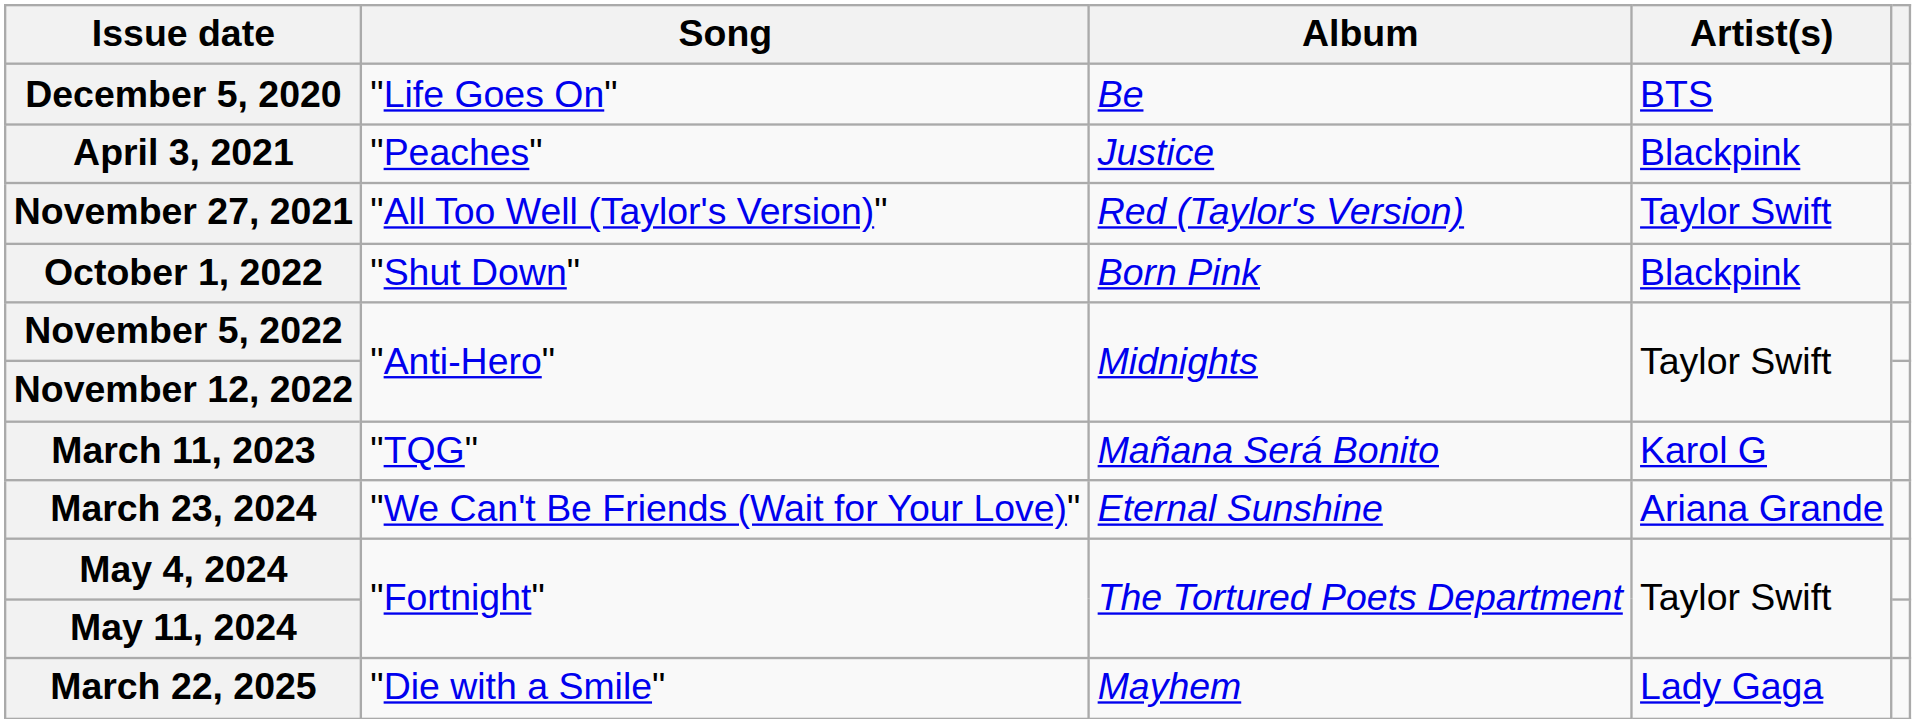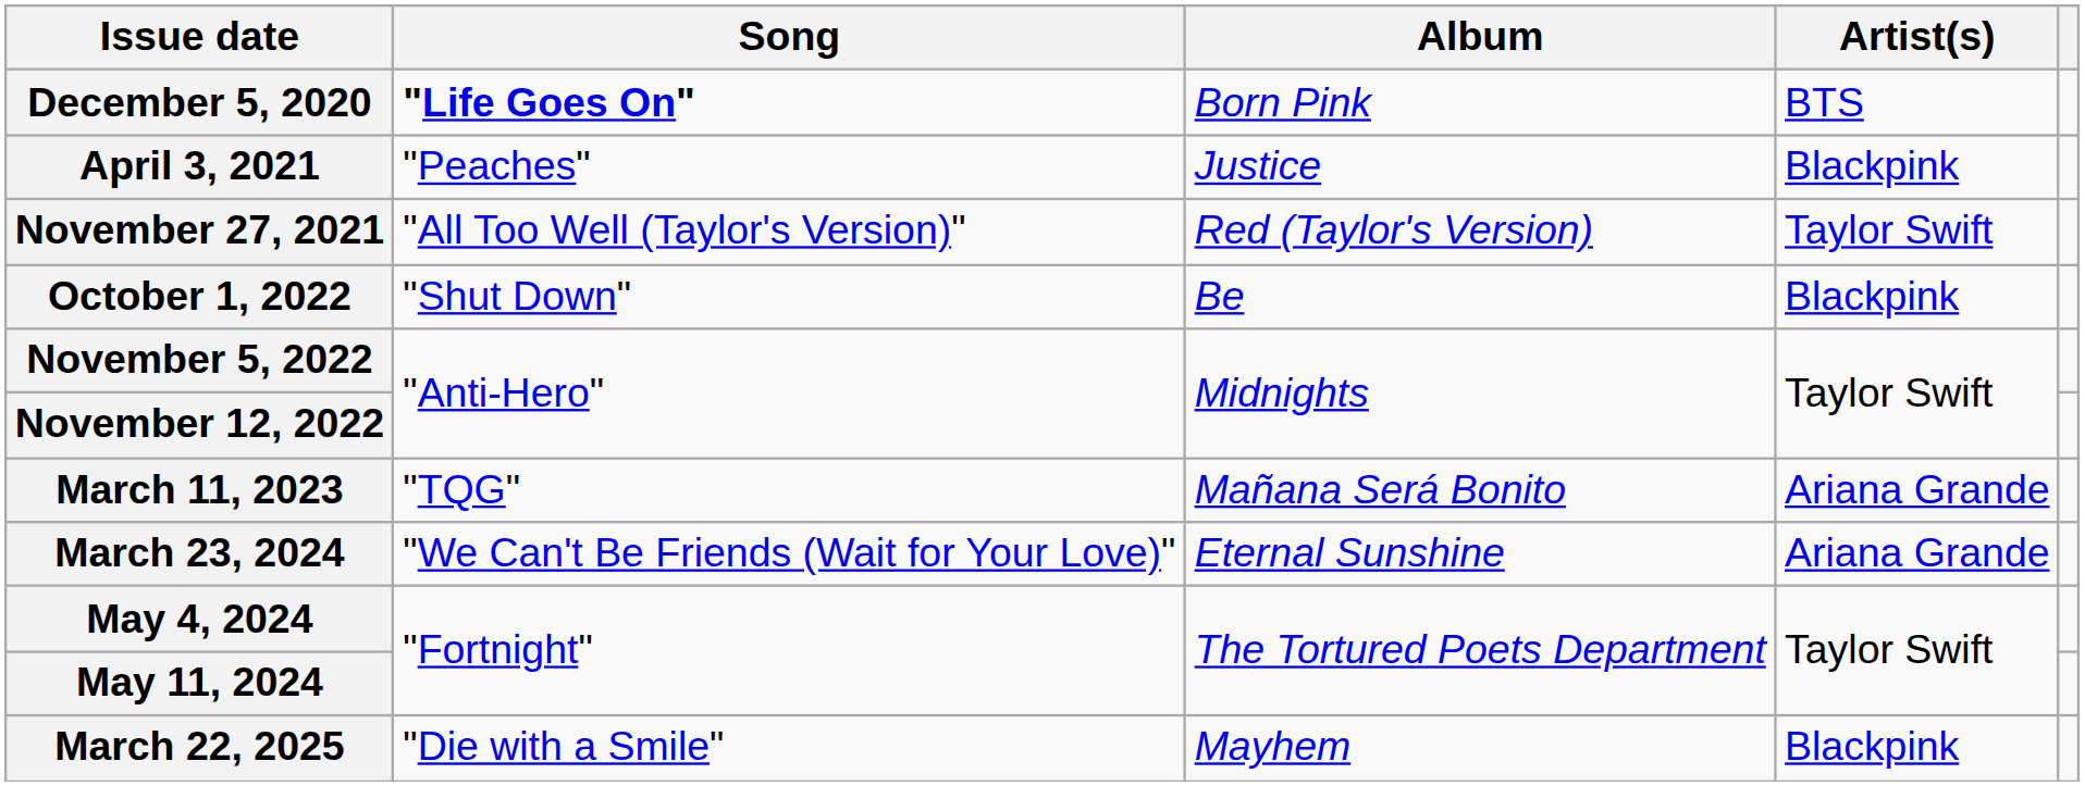December 5, 2020 | Song: normal -> bold
December 5, 2020 | Album: Be -> Born Pink
October 1, 2022 | Album: Born Pink -> Be
March 11, 2023 | Artist(s): Karol G -> Ariana Grande
March 22, 2025 | Artist(s): Lady Gaga -> Blackpink
